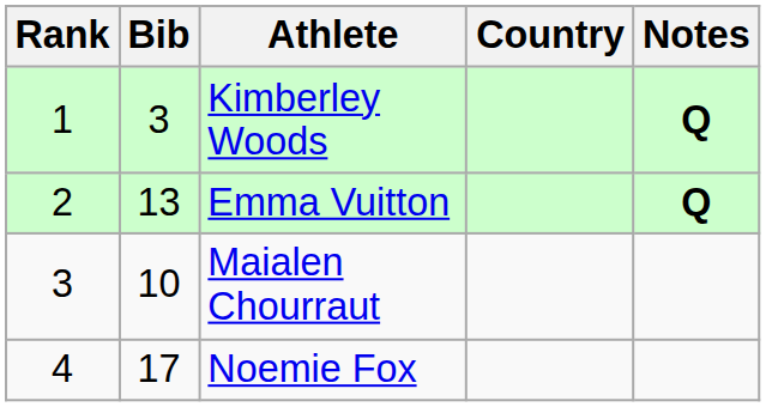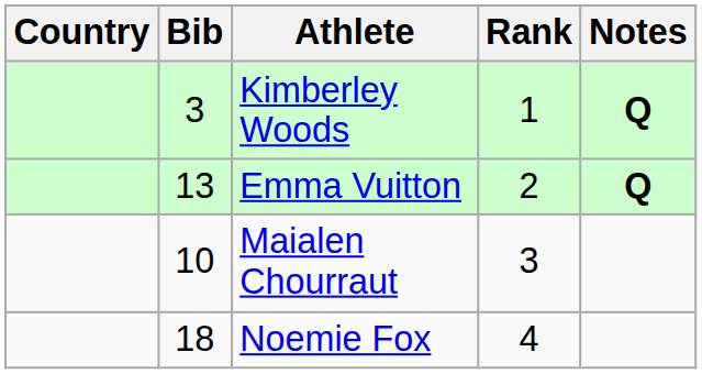columns swapped: Rank <-> Country
Noemie Fox | Bib: 17 -> 18
